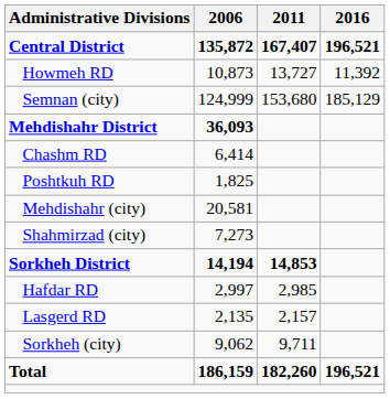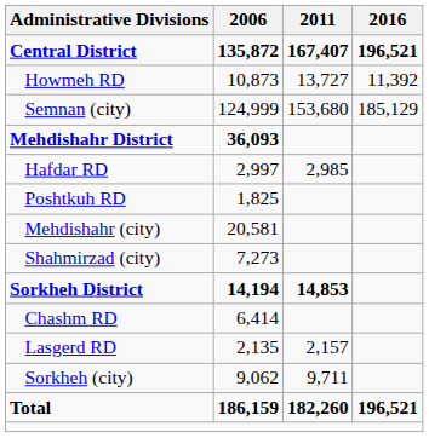rows swapped: Chashm RD <-> Hafdar RD
